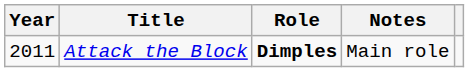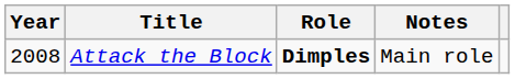Attack the Block | Year: 2011 -> 2008
